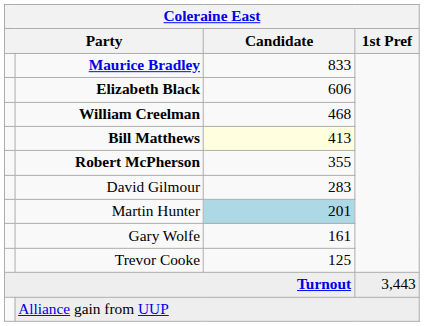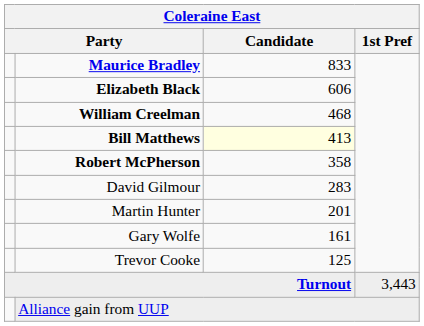Robert McPherson | Candidate: 355 -> 358
Martin Hunter | Candidate: lightblue background -> no background
